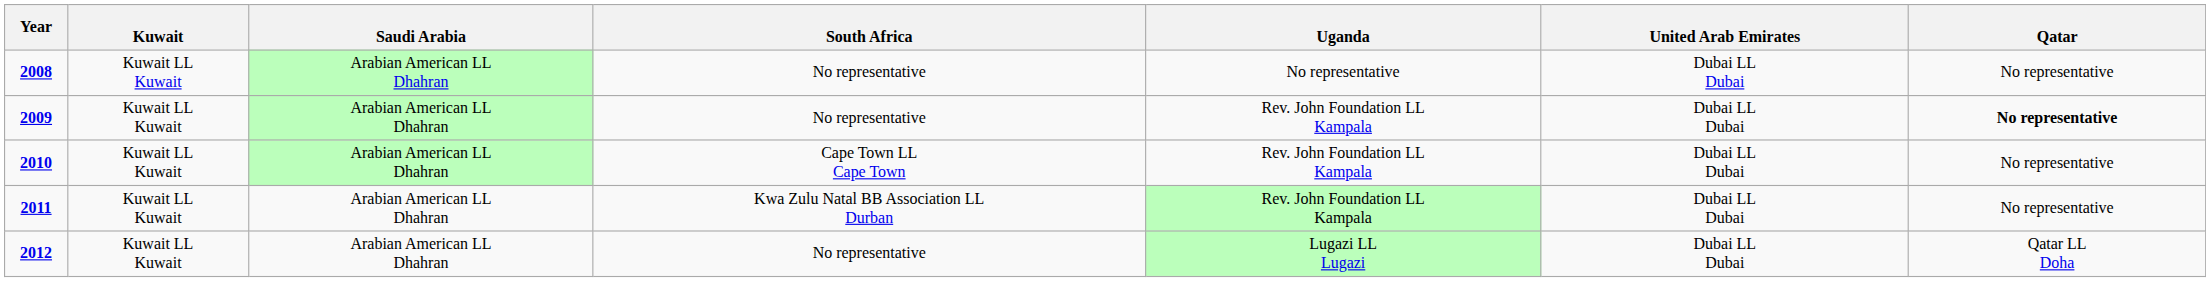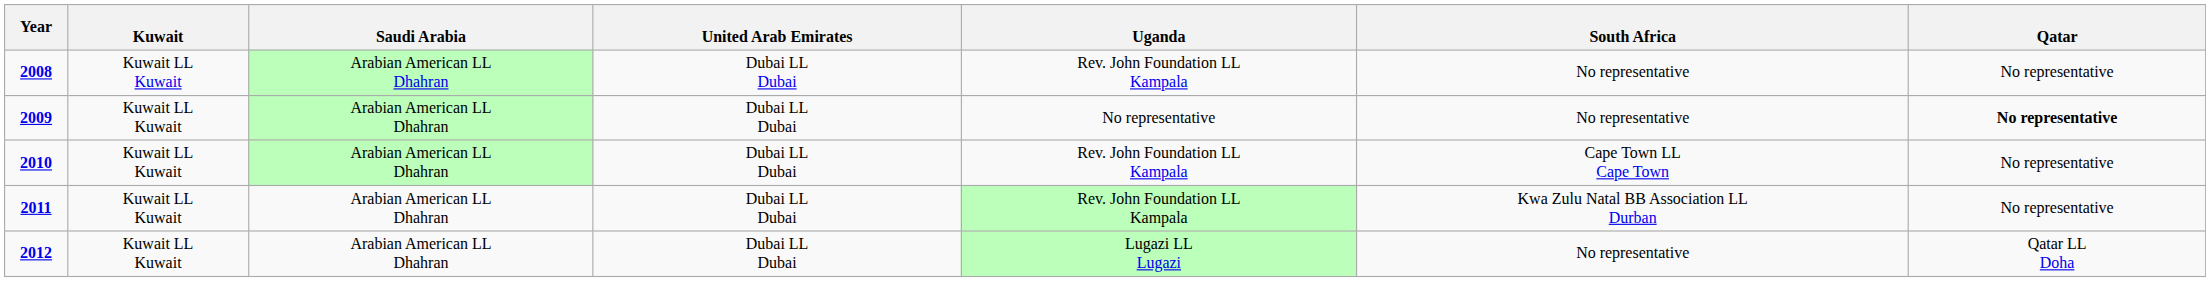columns swapped: South Africa <-> United Arab Emirates
2008 | Uganda: No representative -> Rev. John Foundation LL Kampala
2009 | Uganda: Rev. John Foundation LL Kampala -> No representative
